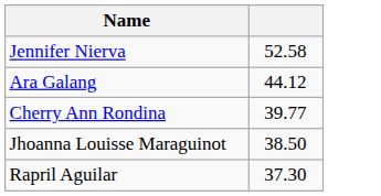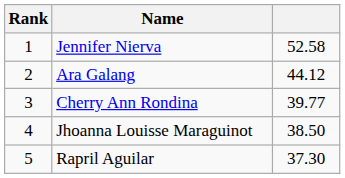+ column: Rank | 1 | 2 | 3 | 4 | 5
